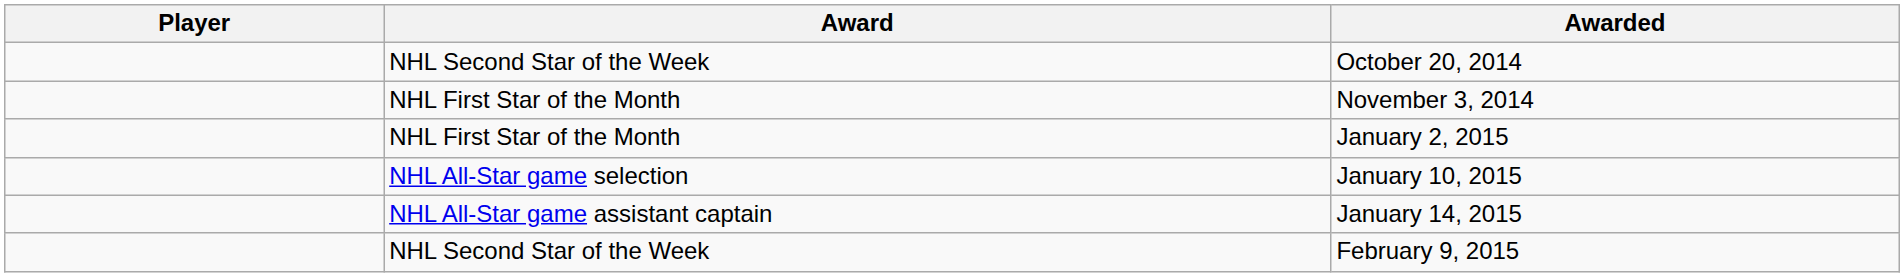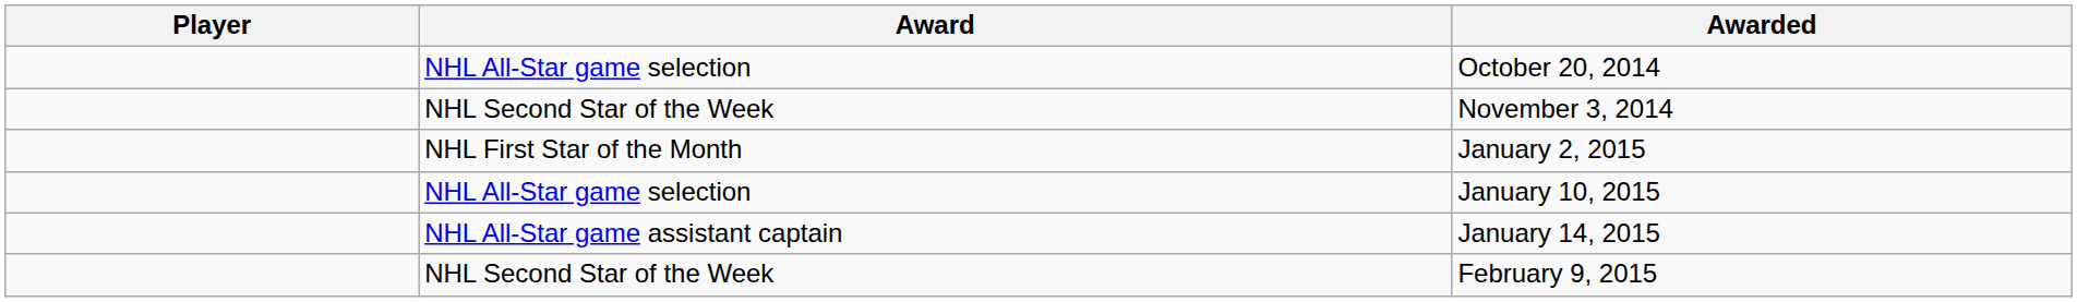October 20, 2014 | Award: NHL Second Star of the Week -> NHL All-Star game selection
November 3, 2014 | Award: NHL First Star of the Month -> NHL Second Star of the Week
